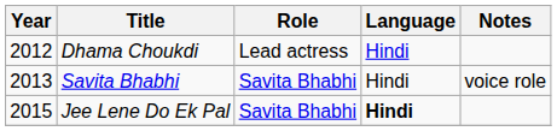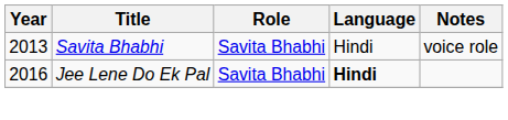- row: 2012 | Dhama Choukdi | Lead actress | Hindi
Jee Lene Do Ek Pal | Year: 2015 -> 2016
